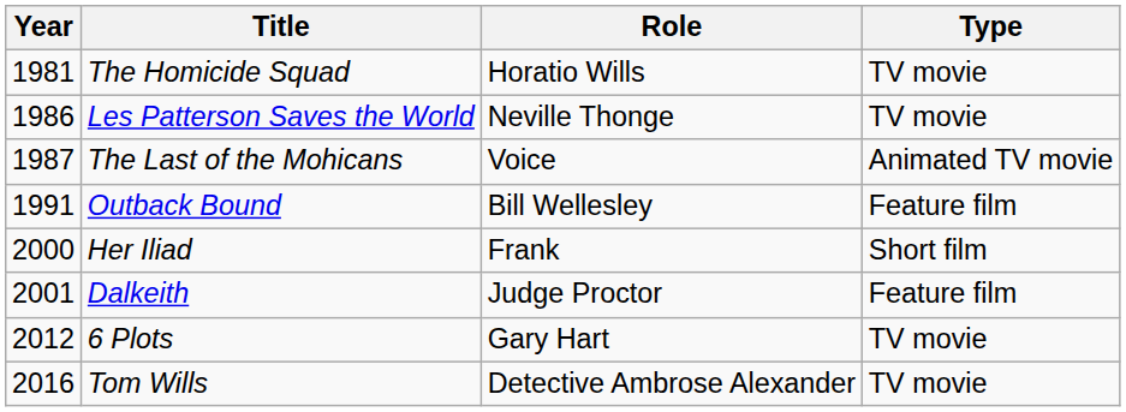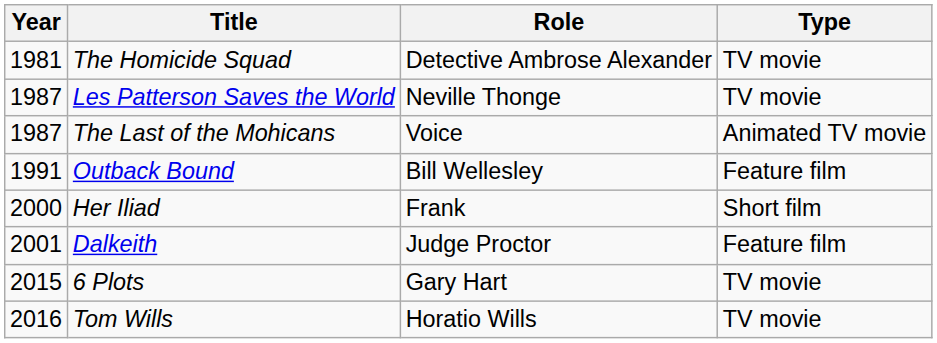The Homicide Squad | Role: Horatio Wills -> Detective Ambrose Alexander
Les Patterson Saves the World | Year: 1986 -> 1987
6 Plots | Year: 2012 -> 2015
Tom Wills | Role: Detective Ambrose Alexander -> Horatio Wills
